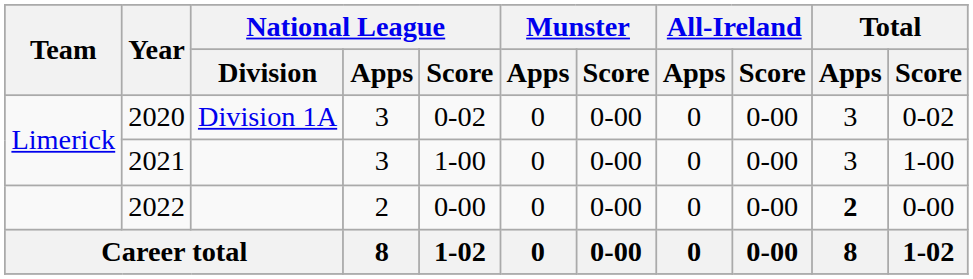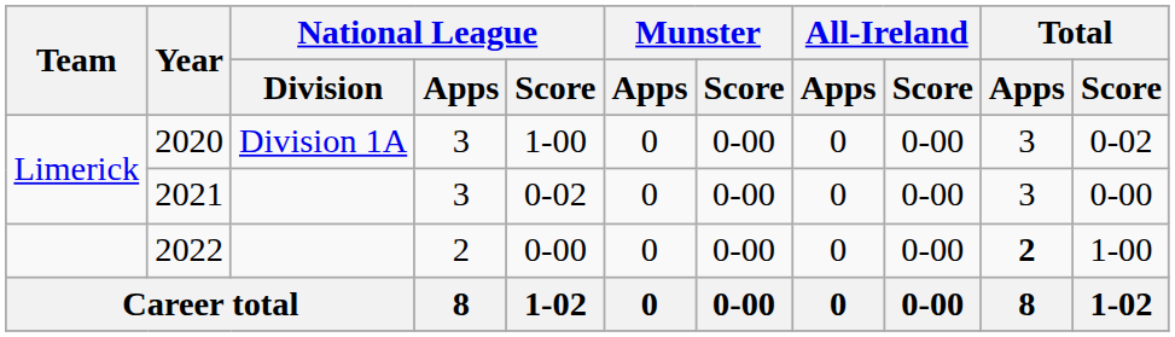2020 | National League / Score: 0-02 -> 1-00
2021 | National League / Score: 1-00 -> 0-02
2021 | Total / Score: 1-00 -> 0-00
2022 | Total / Score: 0-00 -> 1-00
